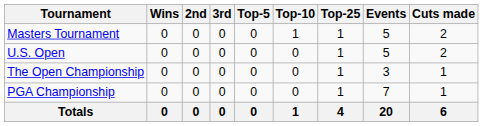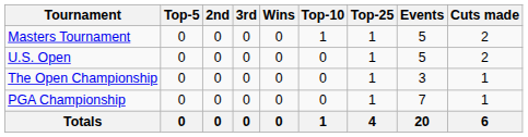columns swapped: Wins <-> Top-5
